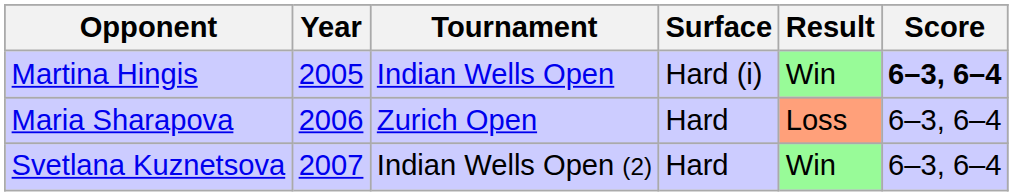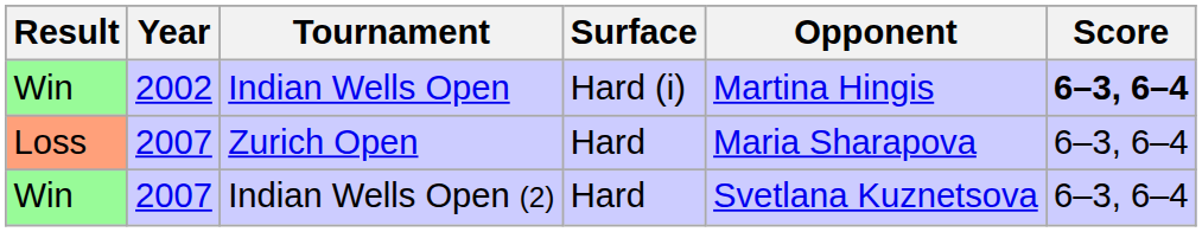columns swapped: Result <-> Opponent
Indian Wells Open | Year: 2005 -> 2002
Zurich Open | Year: 2006 -> 2007
